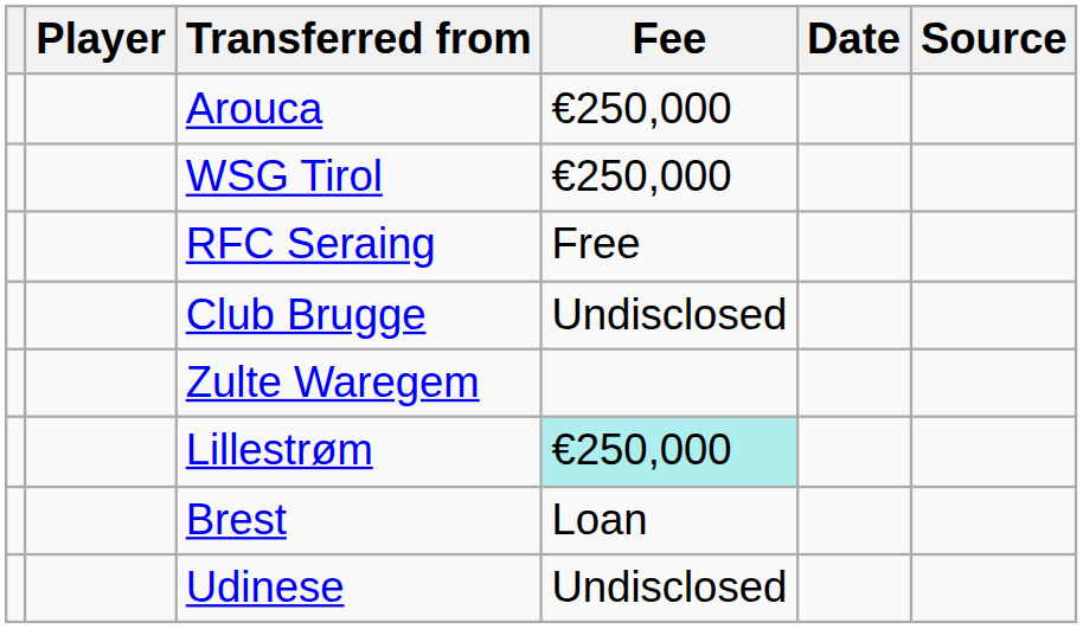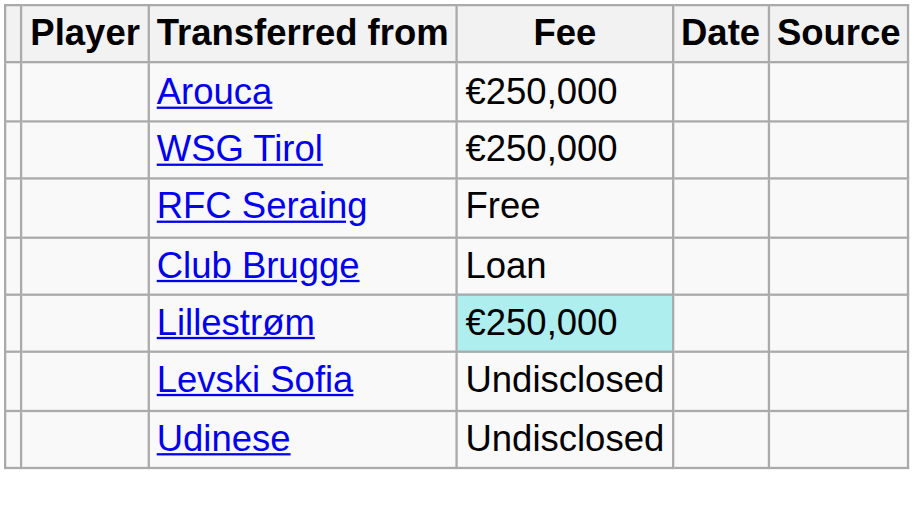Club Brugge | Fee: Undisclosed -> Loan
- row: Zulte Waregem
+ row: Levski Sofia | Undisclosed
- row: Brest | Loan
